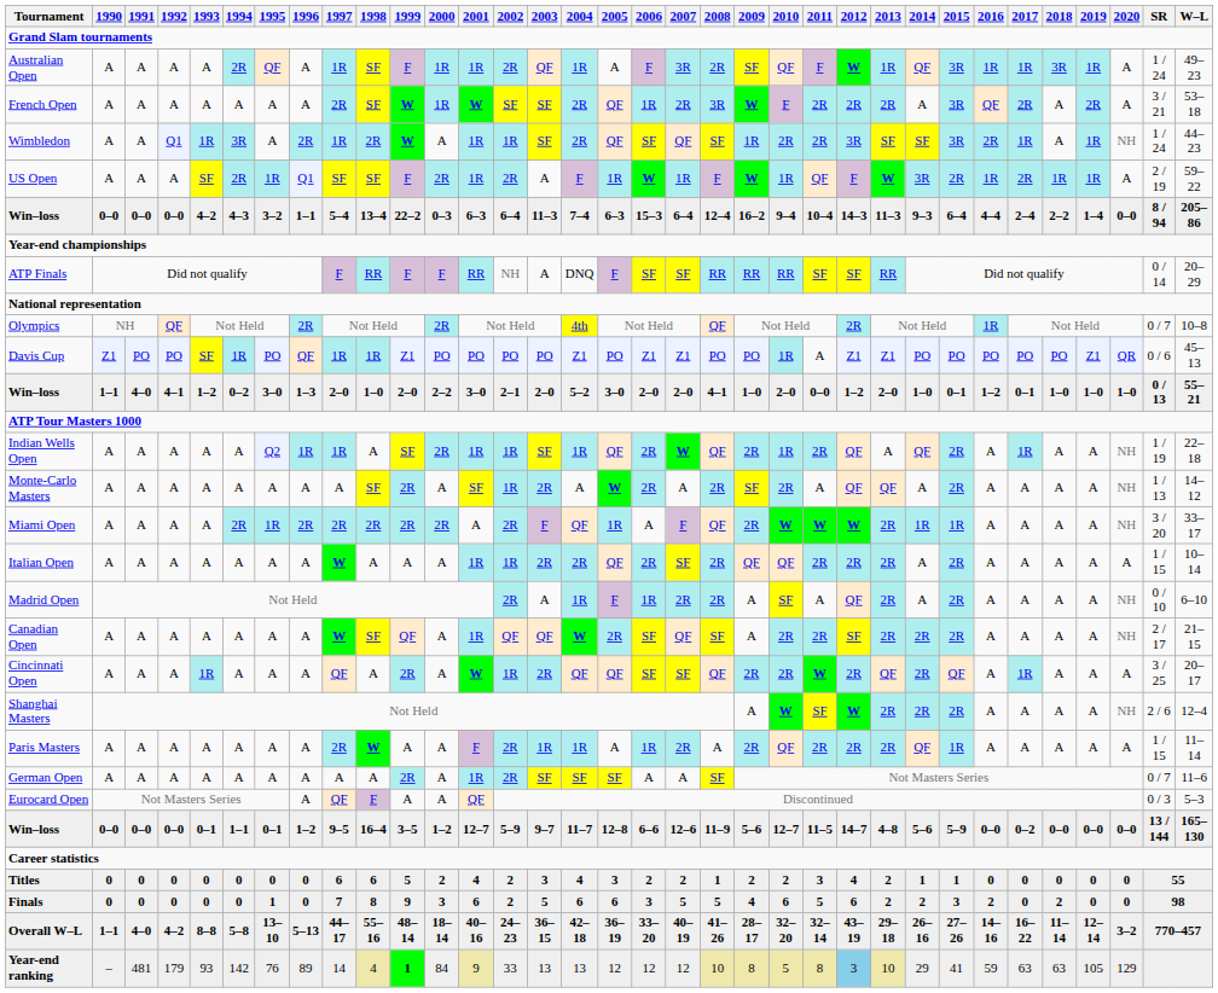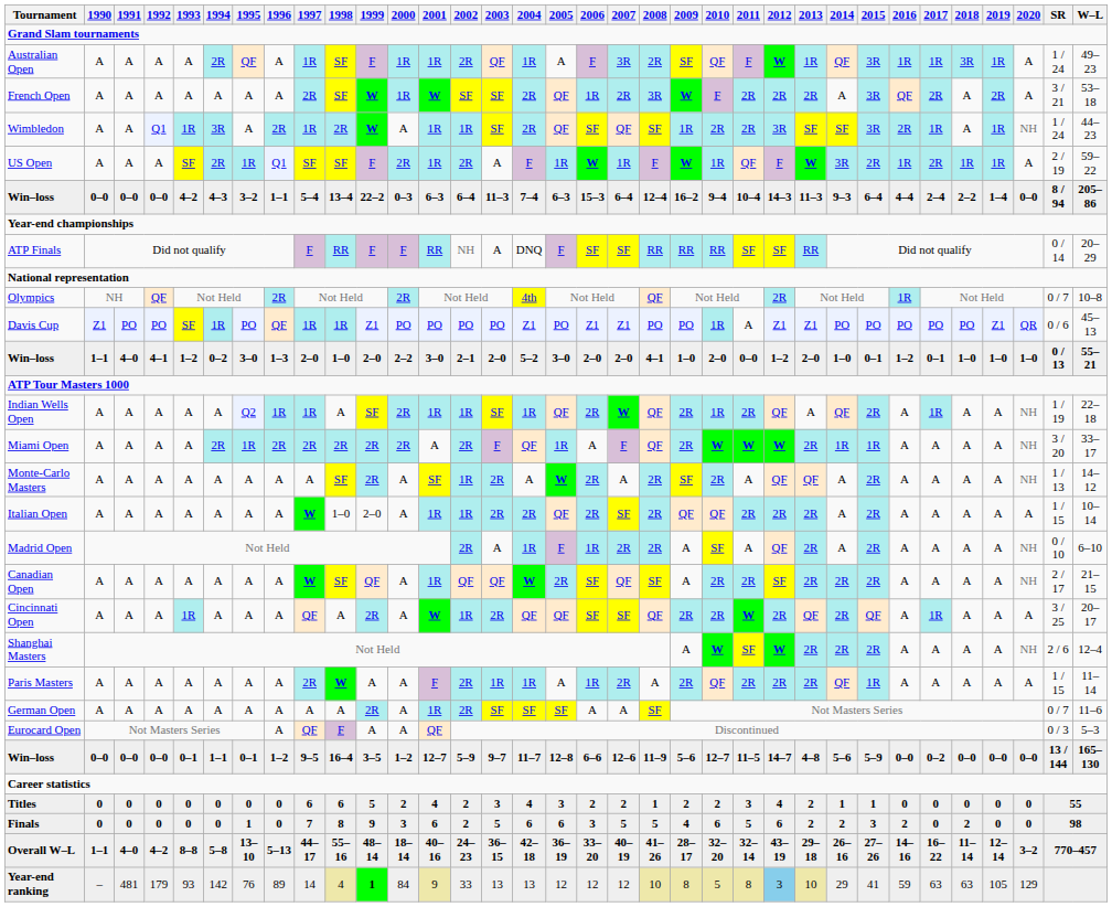rows swapped: Miami Open <-> Monte-Carlo Masters
Italian Open | 1998: A -> 1–0
Italian Open | 1999: A -> 2–0
